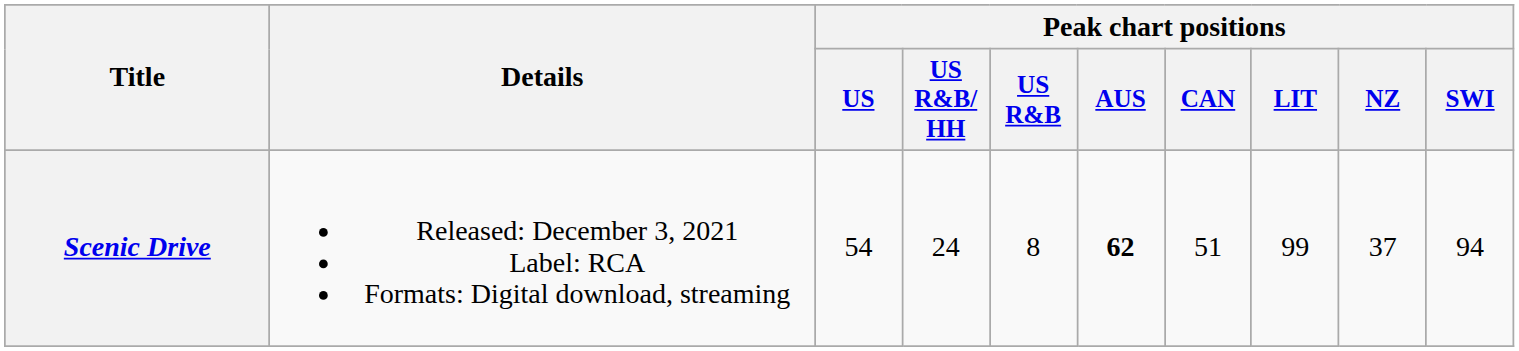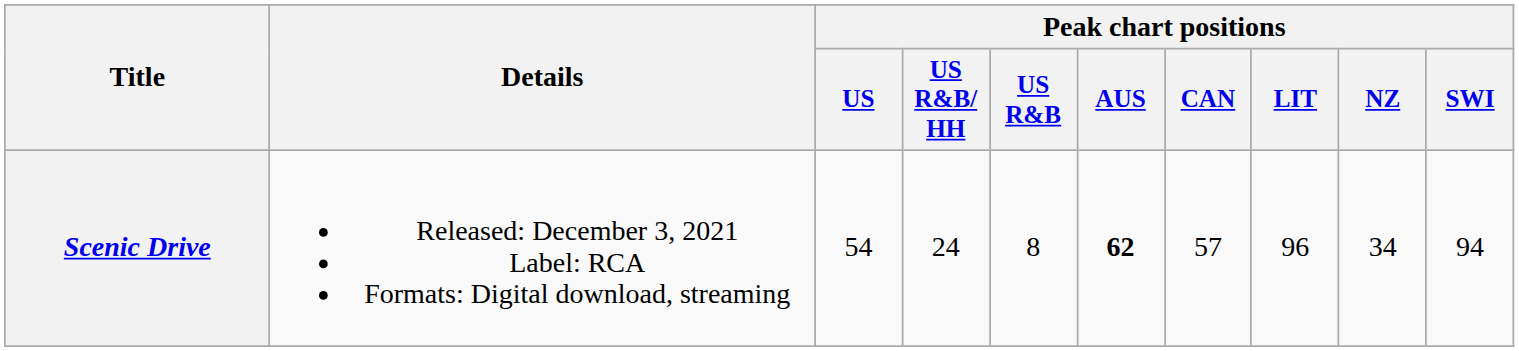Scenic Drive | Peak chart positions / CAN: 51 -> 57
Scenic Drive | Peak chart positions / LIT: 99 -> 96
Scenic Drive | Peak chart positions / NZ: 37 -> 34
